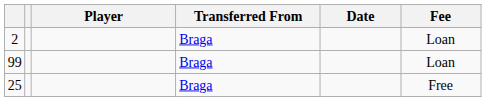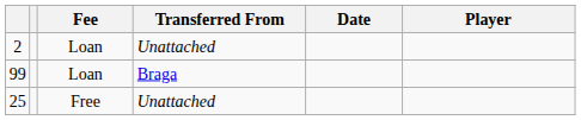columns swapped: Player <-> Fee
2 | Transferred From: Braga -> Unattached
25 | Transferred From: Braga -> Unattached
